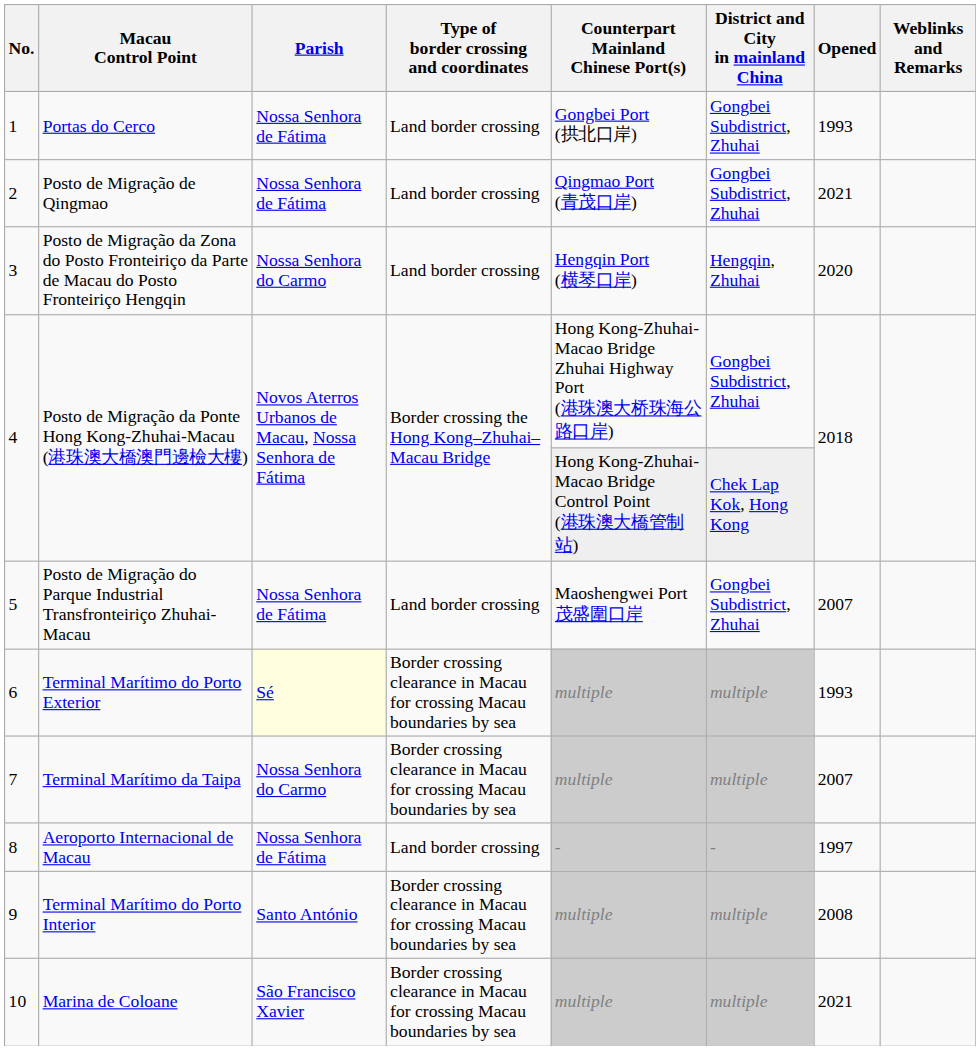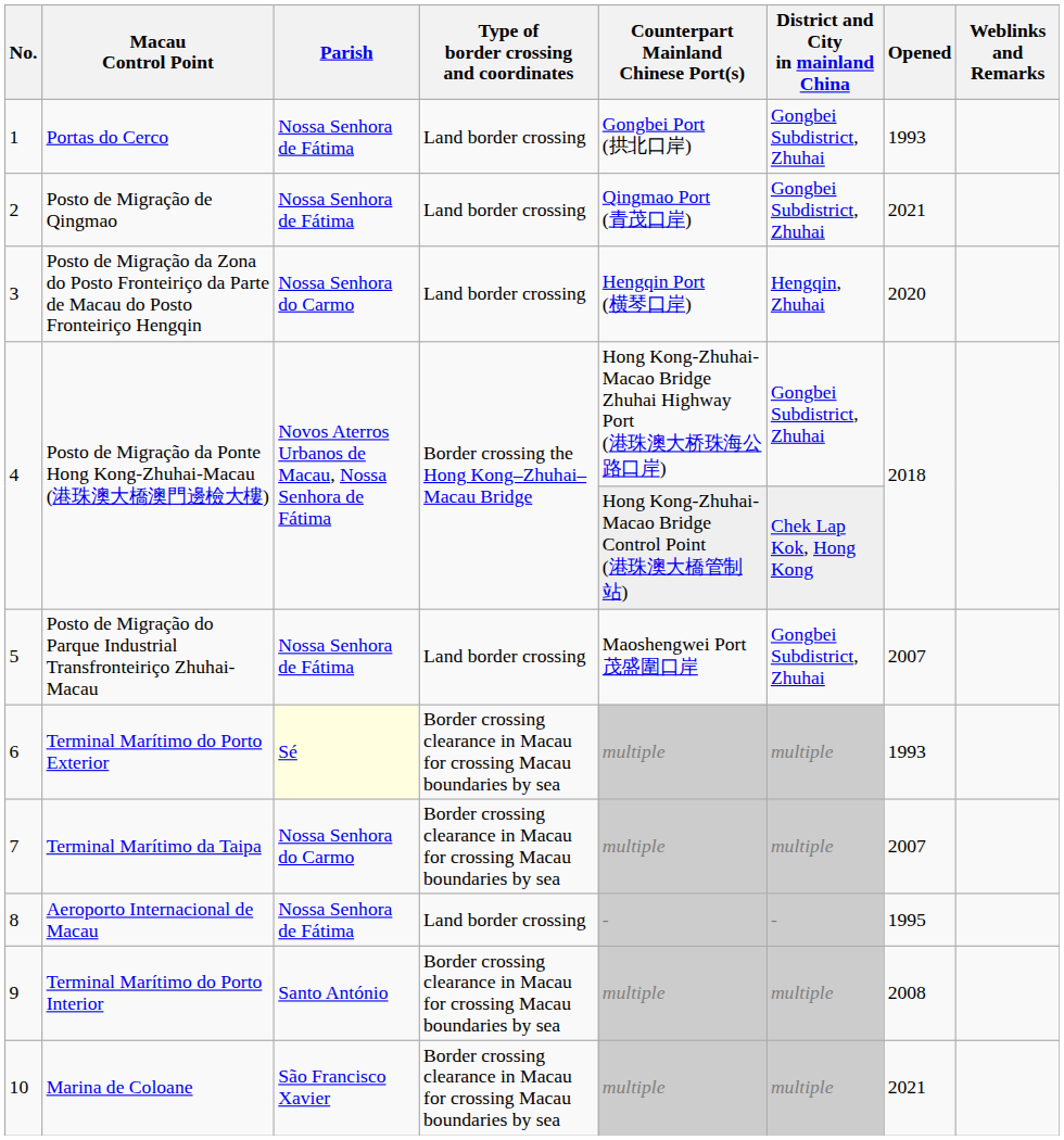Aeroporto Internacional de Macau | Opened: 1997 -> 1995
